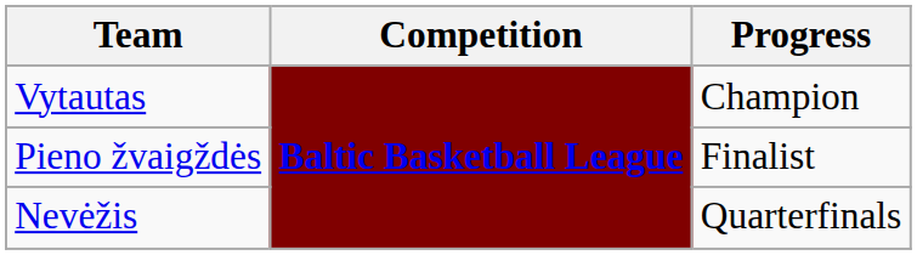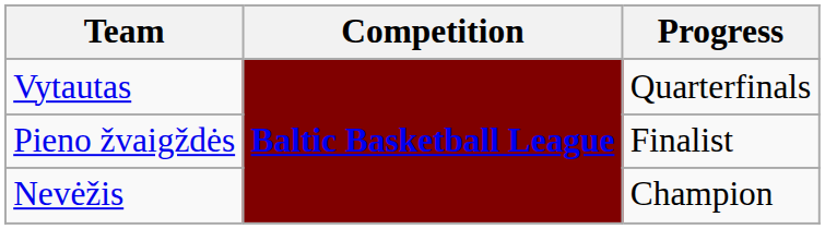Vytautas | Progress: Champion -> Quarterfinals
Nevėžis | Progress: Quarterfinals -> Champion
